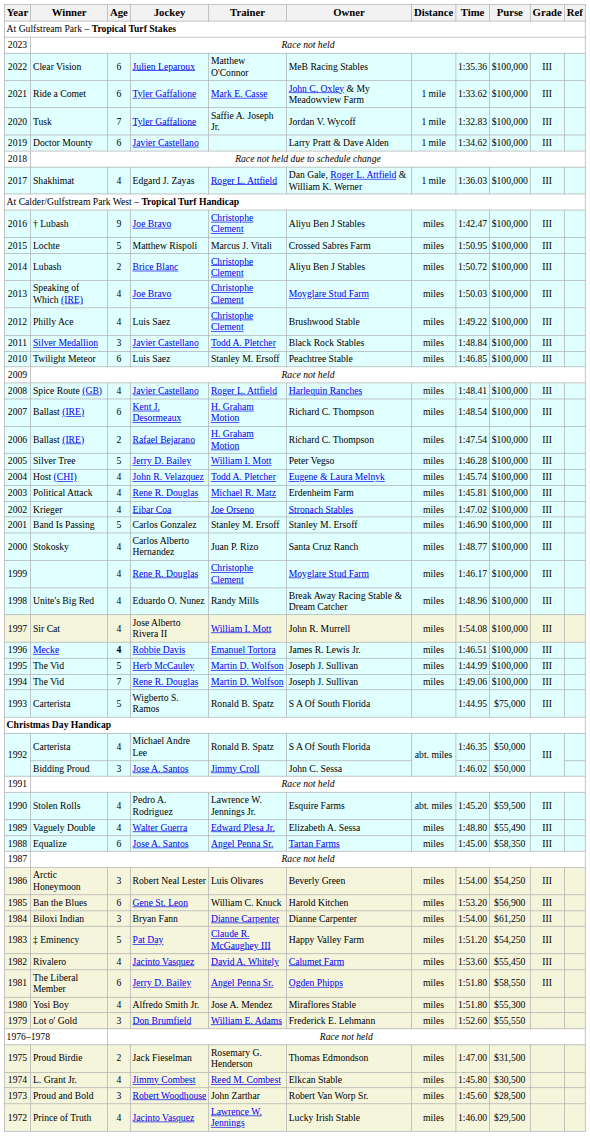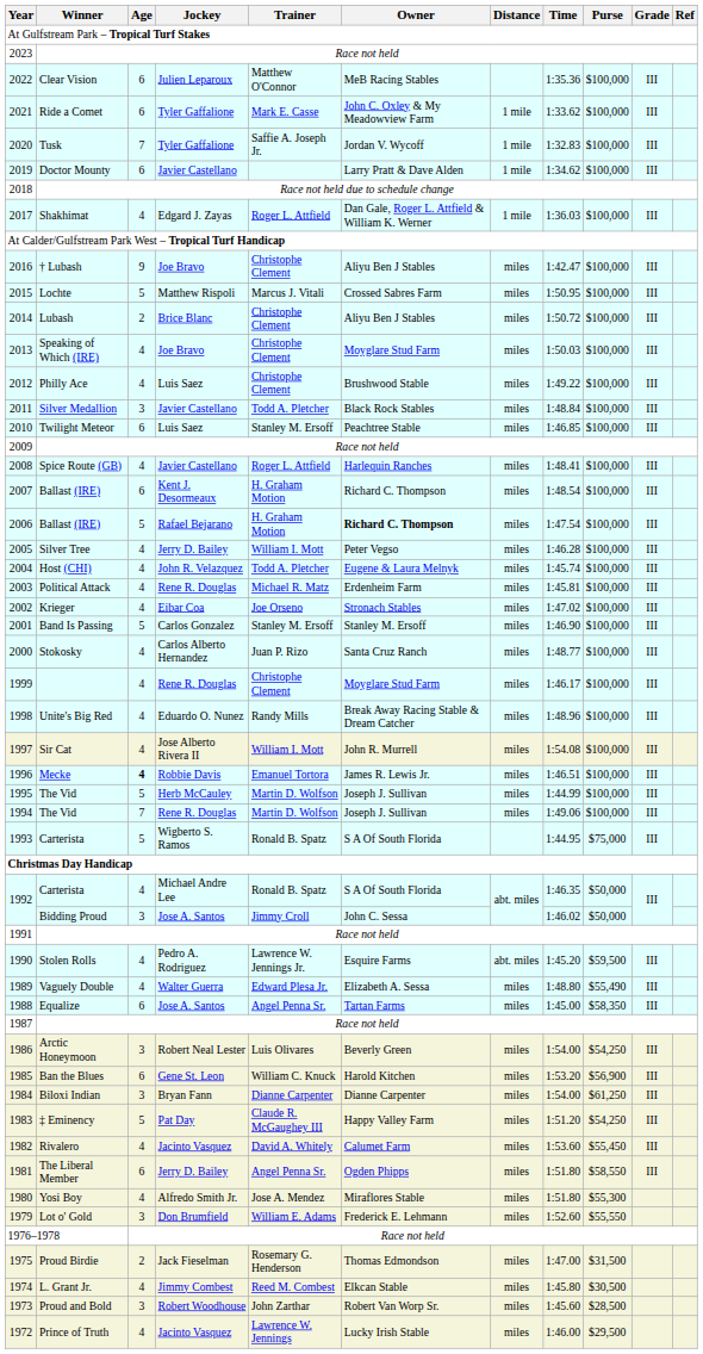2006 | Age: 2 -> 5
2006 | Owner: normal -> bold
2005 | Age: 5 -> 4
